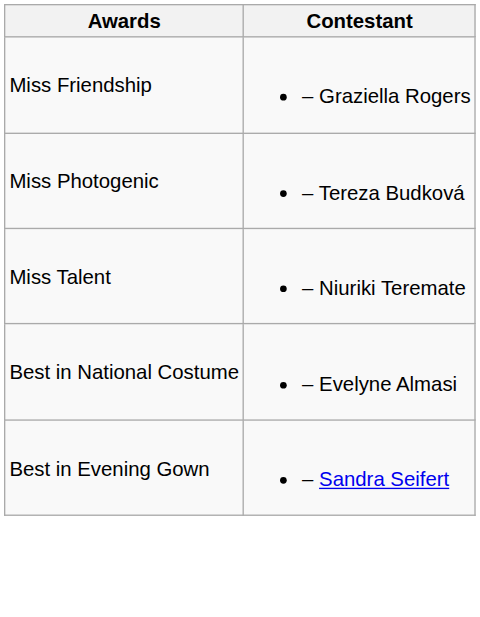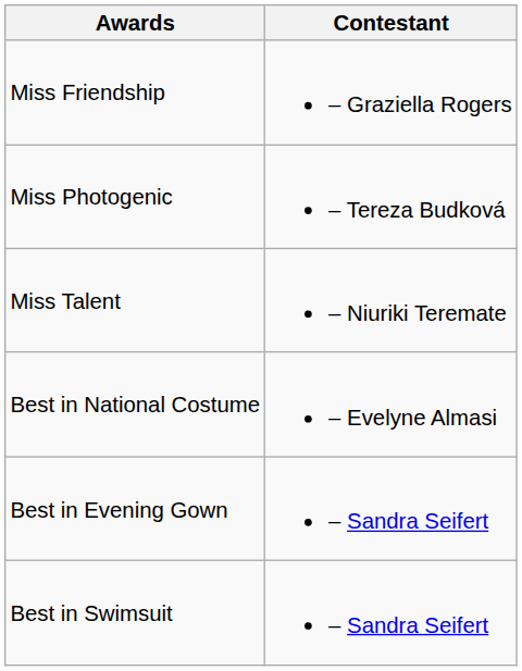+ row: Best in Swimsuit | – Sandra Seifert
